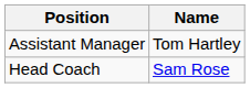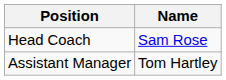rows swapped: Head Coach <-> Assistant Manager
